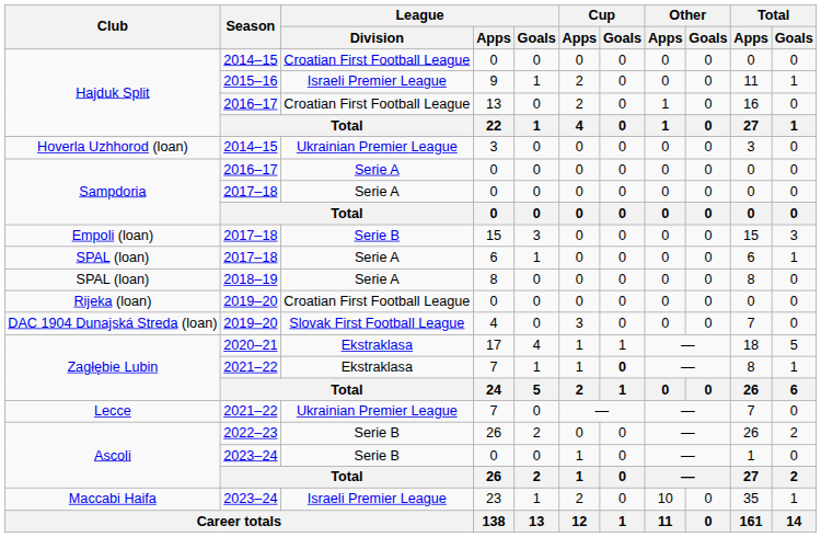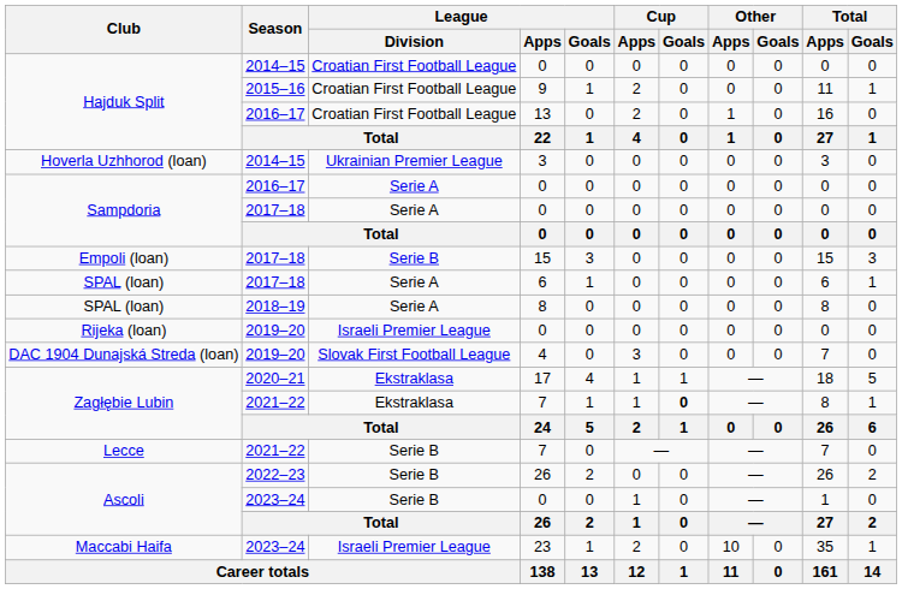9 | League / Division: Israeli Premier League -> Croatian First Football League
Rijeka (loan) / 0 | League / Division: Croatian First Football League -> Israeli Premier League
Lecce / 7 | League / Division: Ukrainian Premier League -> Serie B
